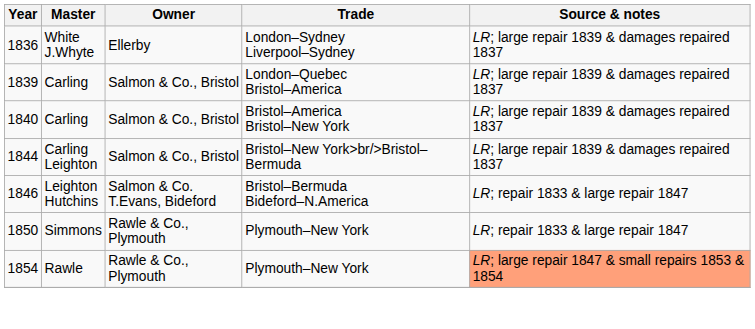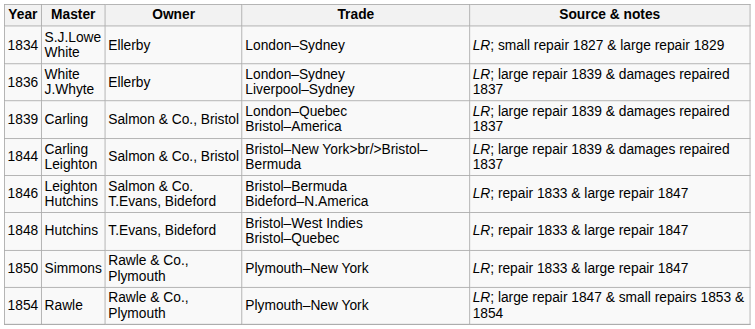+ row: 1834 | S.J.Lowe White | Ellerby | London–Sydney | LR; small repair 1827 & large repair 1829
- row: 1840 | Carling | Salmon & Co., Bristol | Bristol–America Bristol–New York | LR; large repair 1839 & damages repaired 1837
+ row: 1848 | Hutchins | T.Evans, Bideford | Bristol–West Indies Bristol–Quebec | LR; repair 1833 & large repair 1847
1854 | Source & notes: lightsalmon background -> no background
